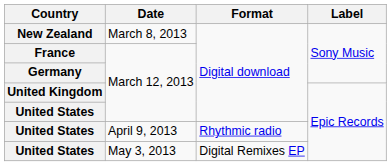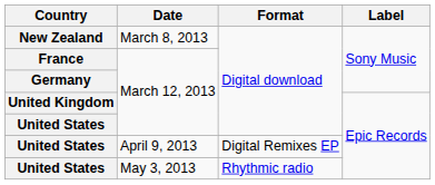United States / April 9, 2013 | Format: Rhythmic radio -> Digital Remixes EP
United States / May 3, 2013 | Format: Digital Remixes EP -> Rhythmic radio
